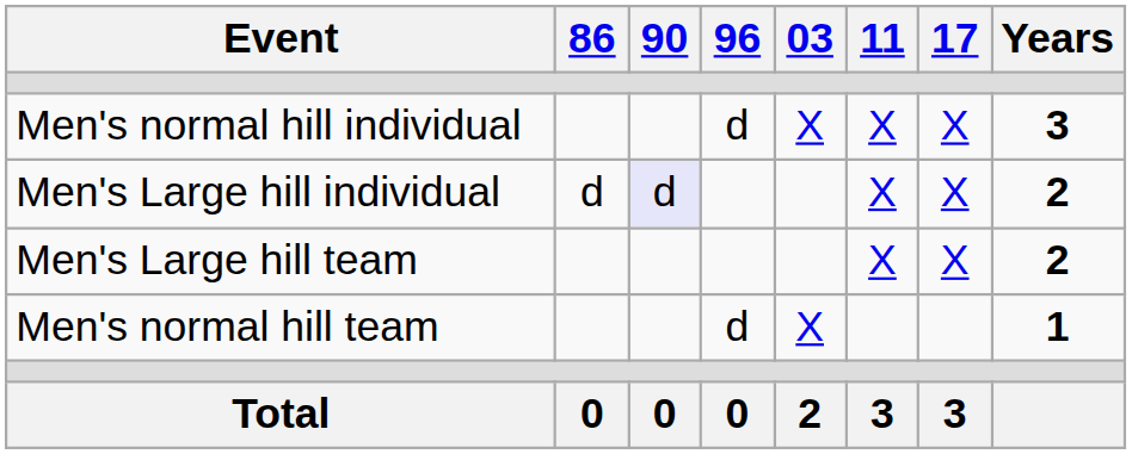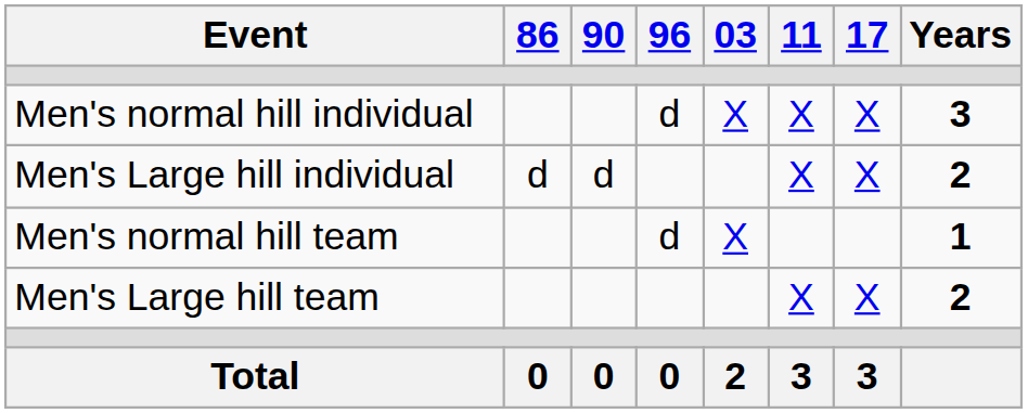Men's Large hill individual | 90: lavender background -> no background
rows swapped: Men's normal hill team <-> Men's Large hill team
